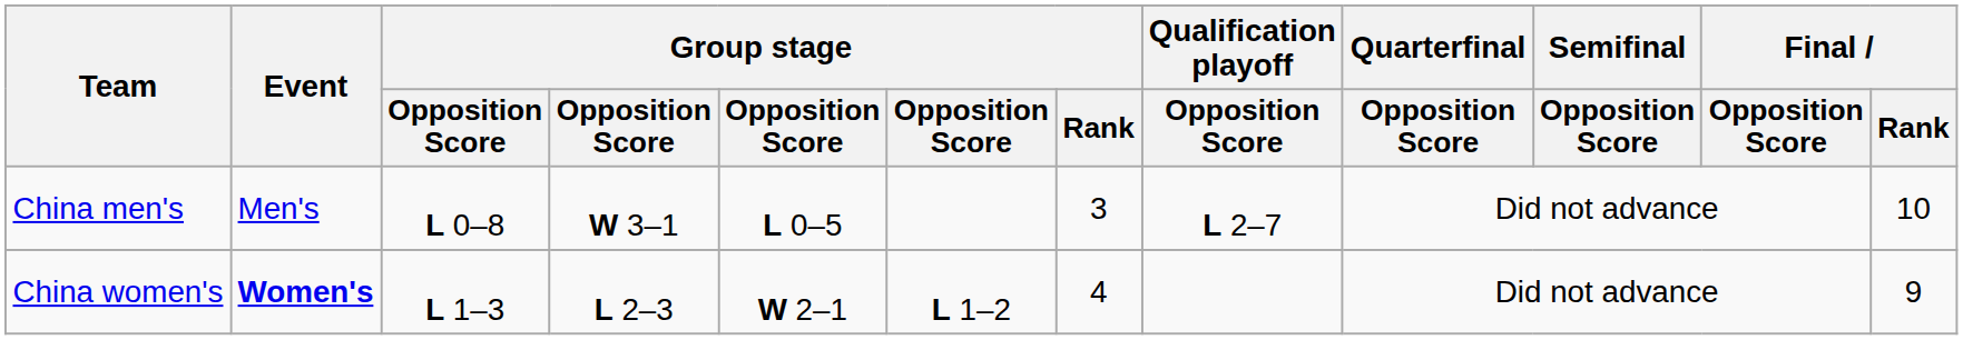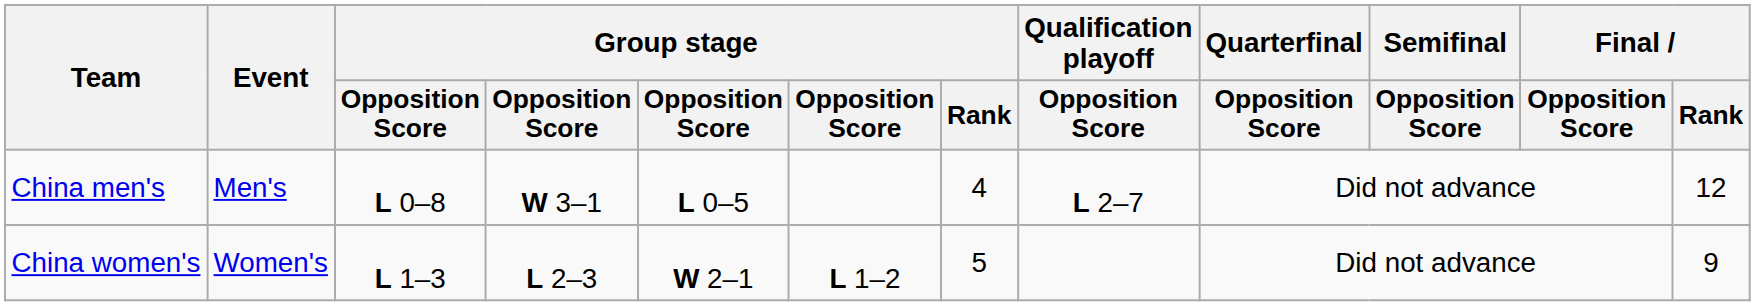China men's | Group stage / Rank: 3 -> 4
China men's | Final / Rank: 10 -> 12
China women's | Event: bold -> normal
China women's | Group stage / Rank: 4 -> 5
